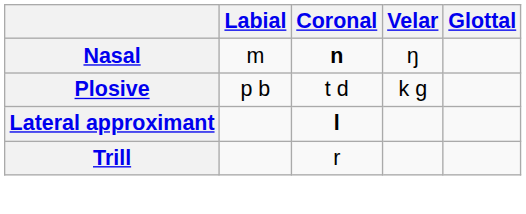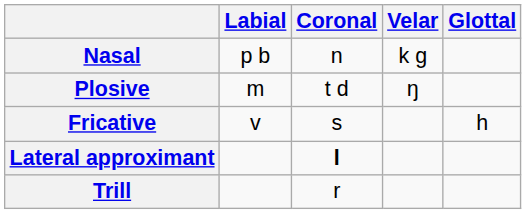Nasal | Labial: m -> p b
Nasal | Coronal: bold -> normal
Nasal | Velar: ŋ -> k g
Plosive | Labial: p b -> m
Plosive | Velar: k g -> ŋ
+ row: Fricative | v | s | h
